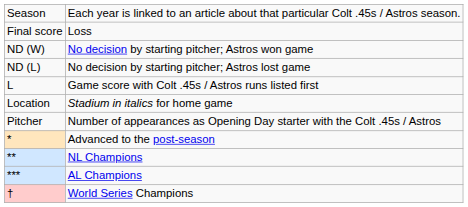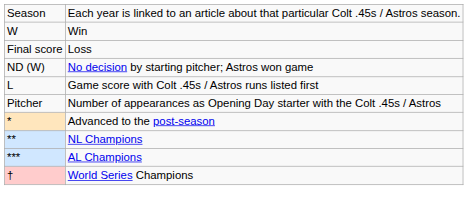+ row: W | Win
- row: ND (L) | No decision by starting pitcher; Astros lost game
- row: Location | Stadium in italics for home game
